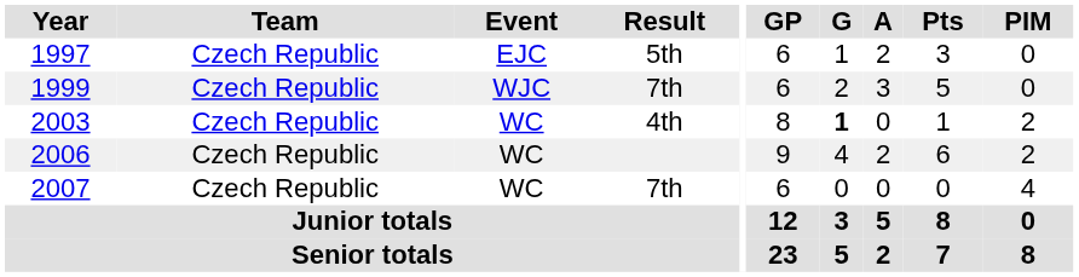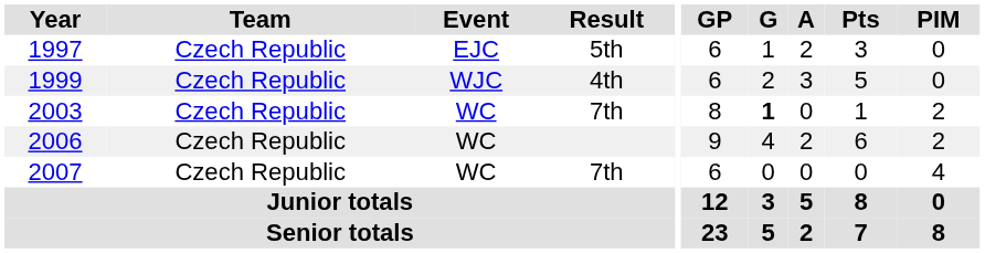1999 | Result: 7th -> 4th
2003 | Result: 4th -> 7th
